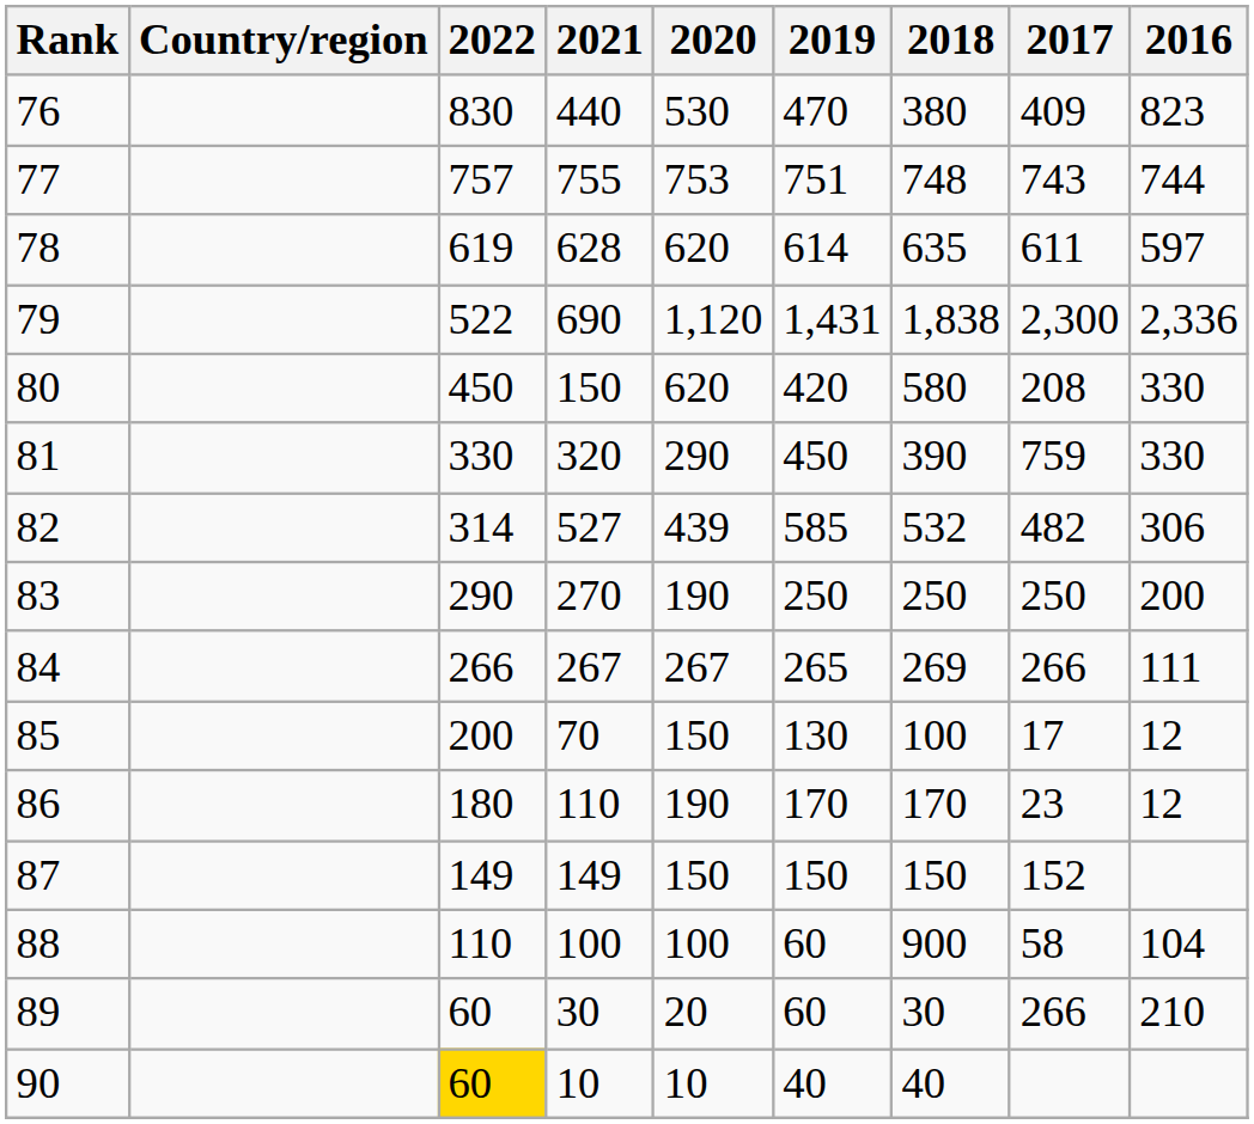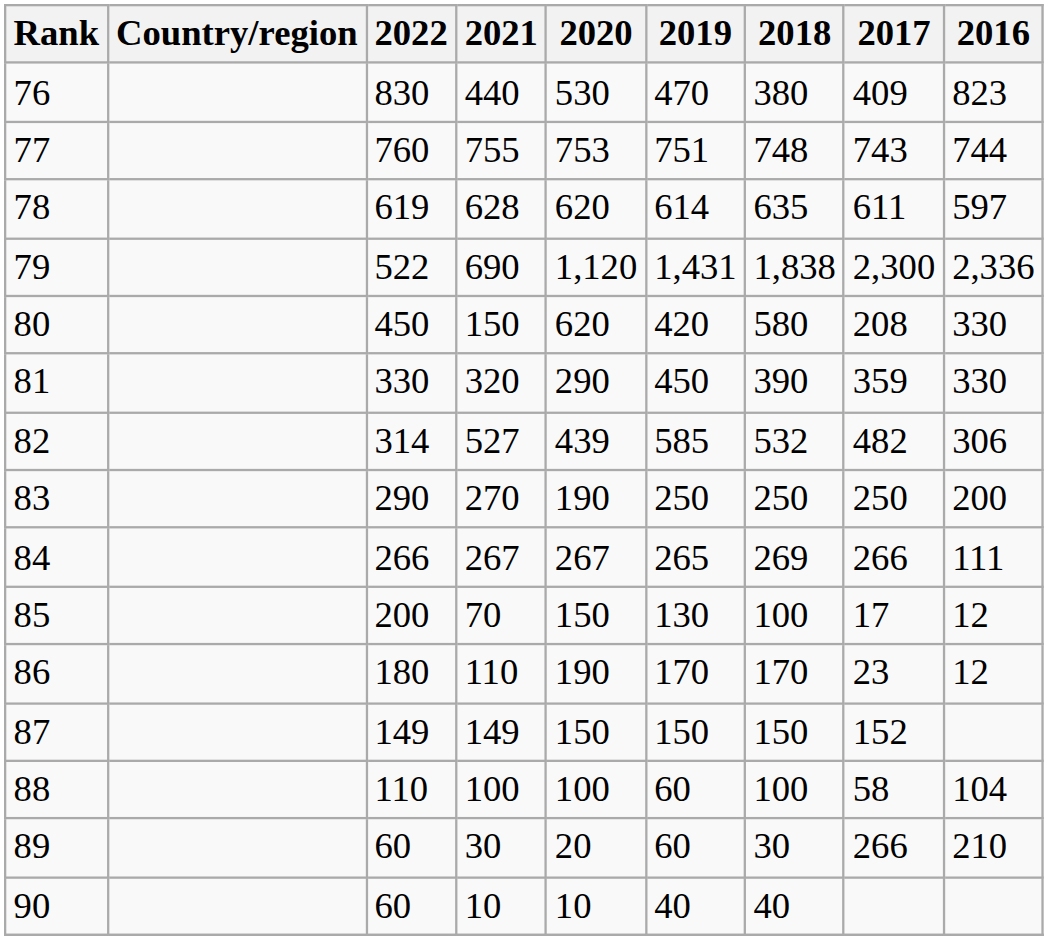77 | 2022: 757 -> 760
81 | 2017: 759 -> 359
88 | 2018: 900 -> 100
90 | 2022: gold background -> no background
